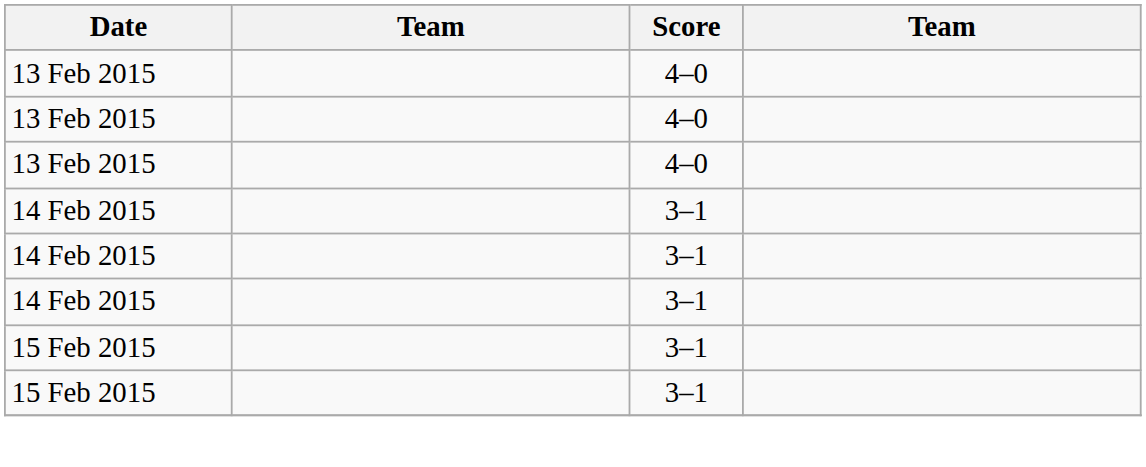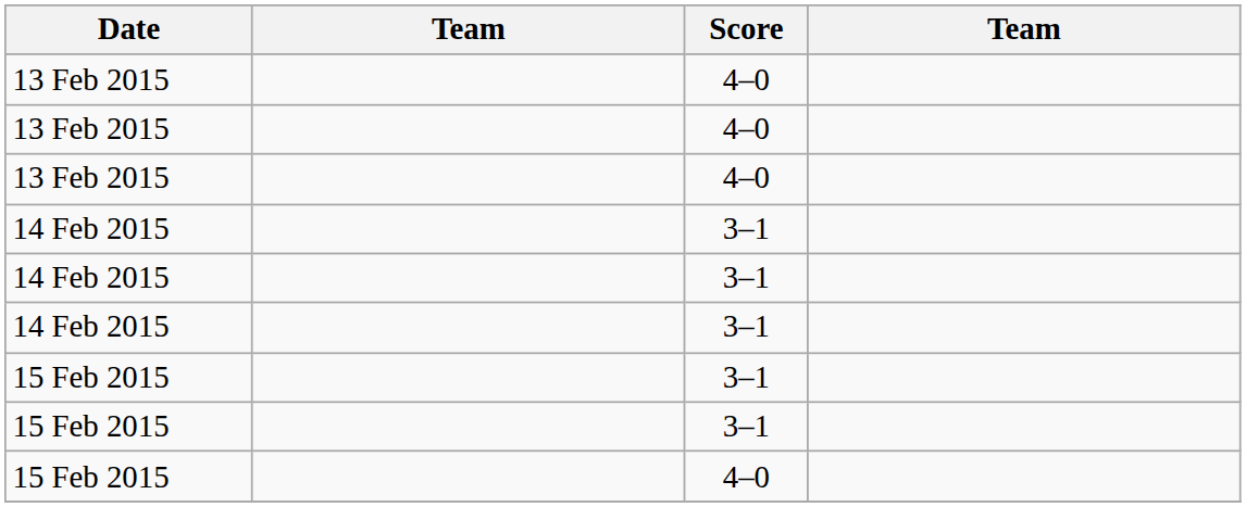+ row: 15 Feb 2015 | 4–0
